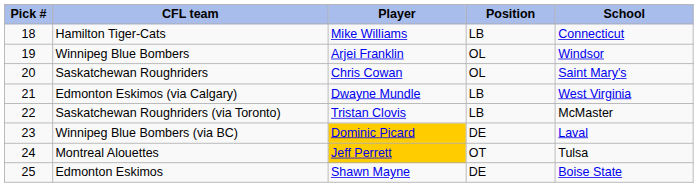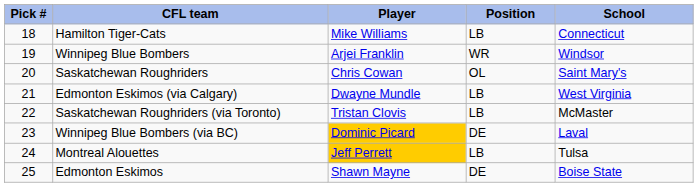Winnipeg Blue Bombers | Position: OL -> WR
Montreal Alouettes | Position: OT -> LB
